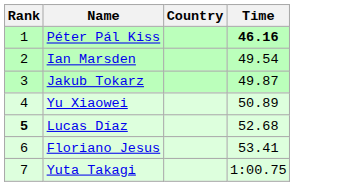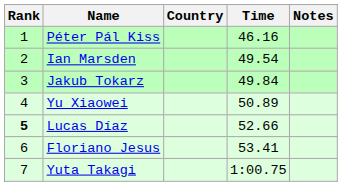+ column: Notes
Péter Pál Kiss | Time: bold -> normal
Jakub Tokarz | Time: 49.87 -> 49.84
Lucas Díaz | Time: 52.68 -> 52.66
